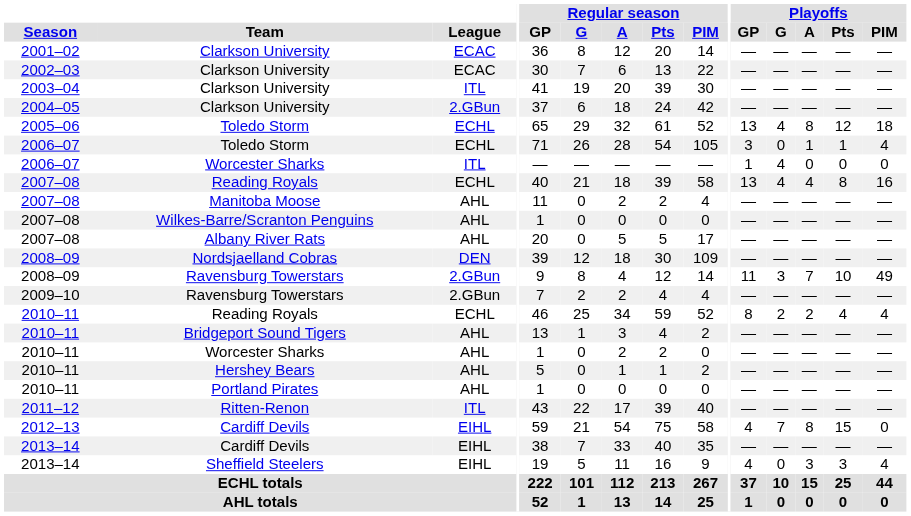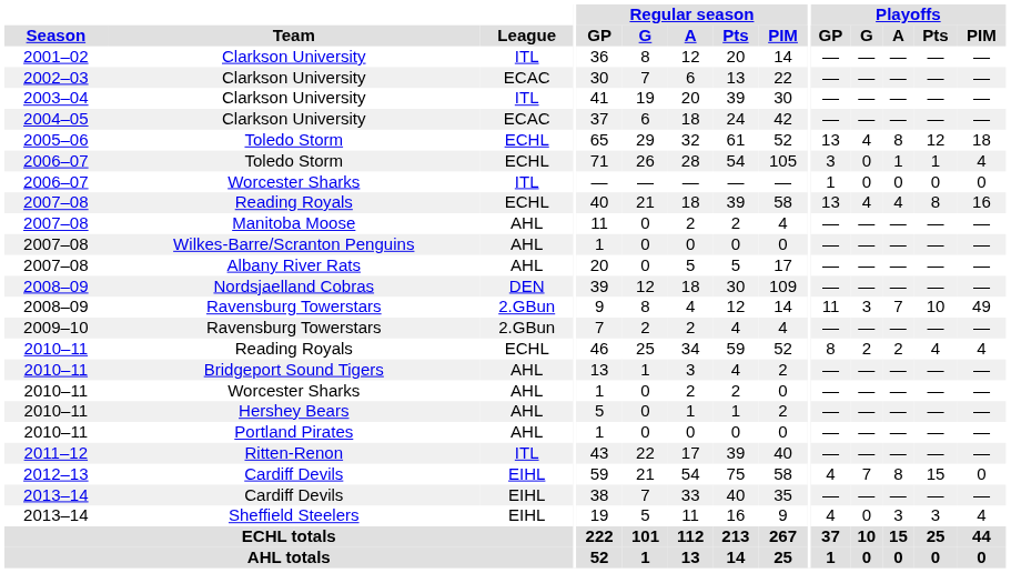2001–02 / Clarkson University | League: ECAC -> ITL
2004–05 / Clarkson University | League: 2.GBun -> ECAC
2006–07 / Worcester Sharks | Playoffs / G: 4 -> 0
